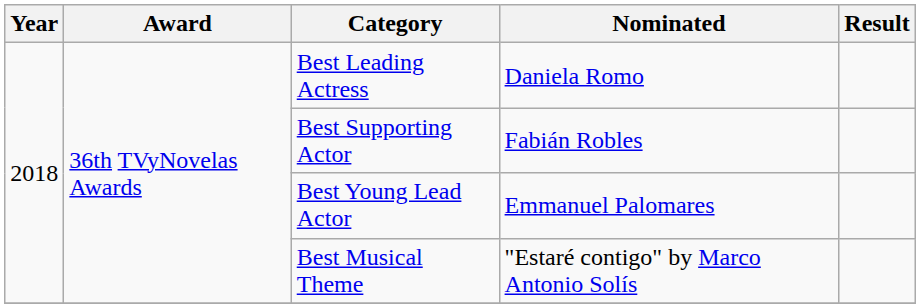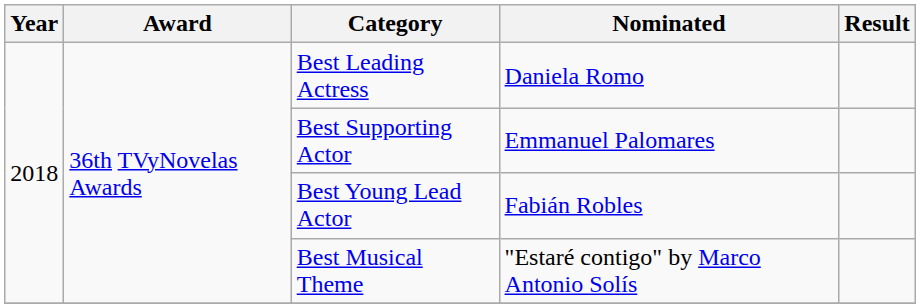Best Supporting Actor | Nominated: Fabián Robles -> Emmanuel Palomares
Best Young Lead Actor | Nominated: Emmanuel Palomares -> Fabián Robles
